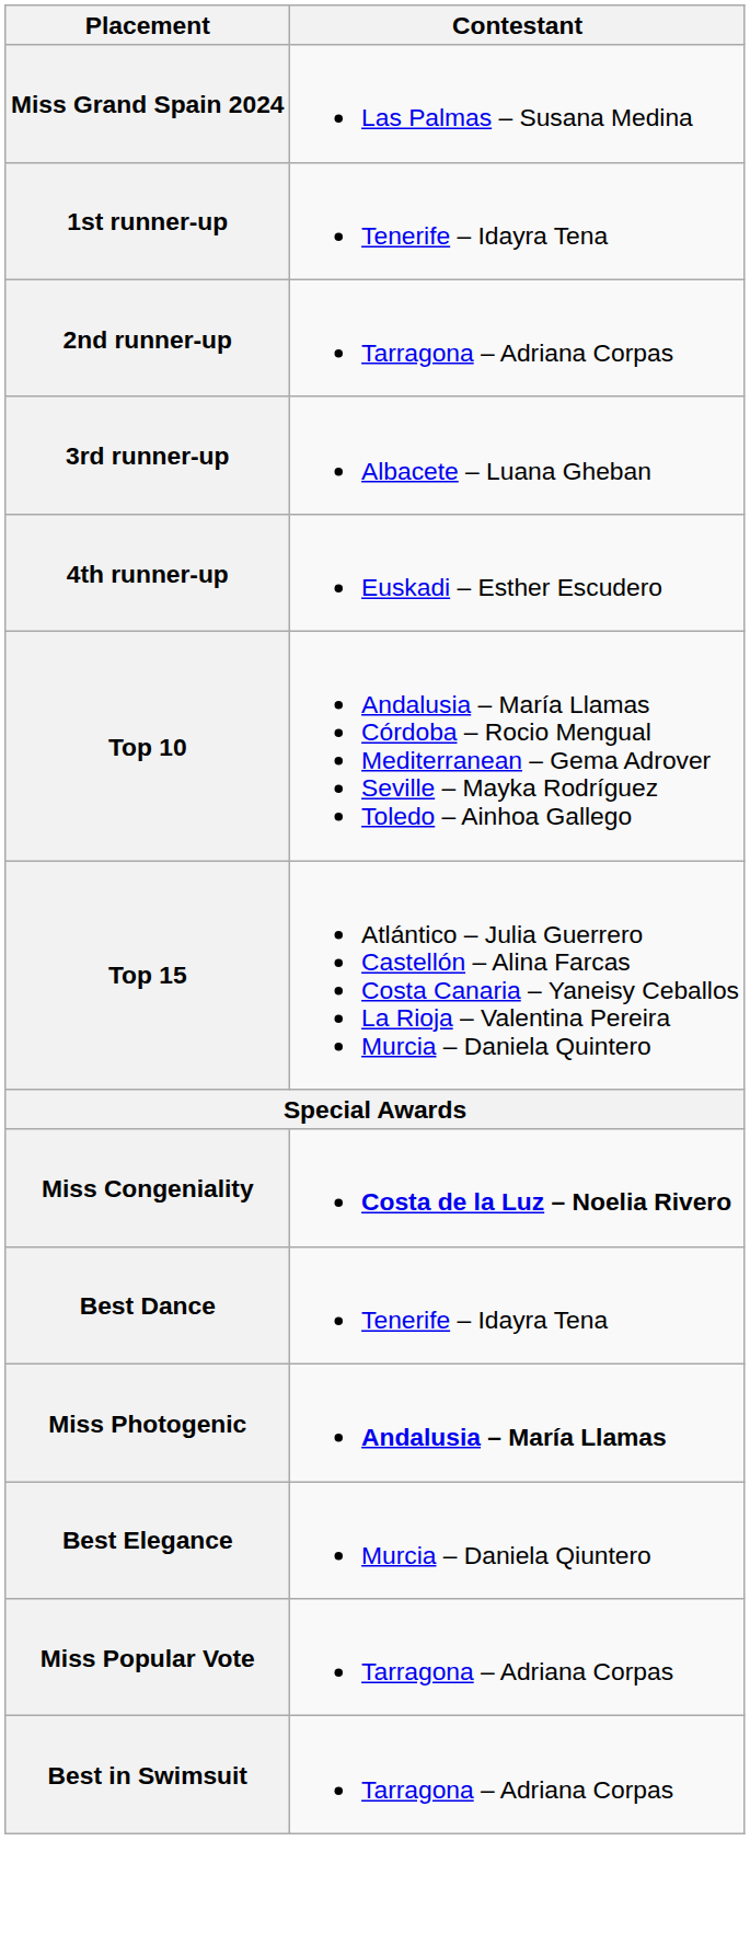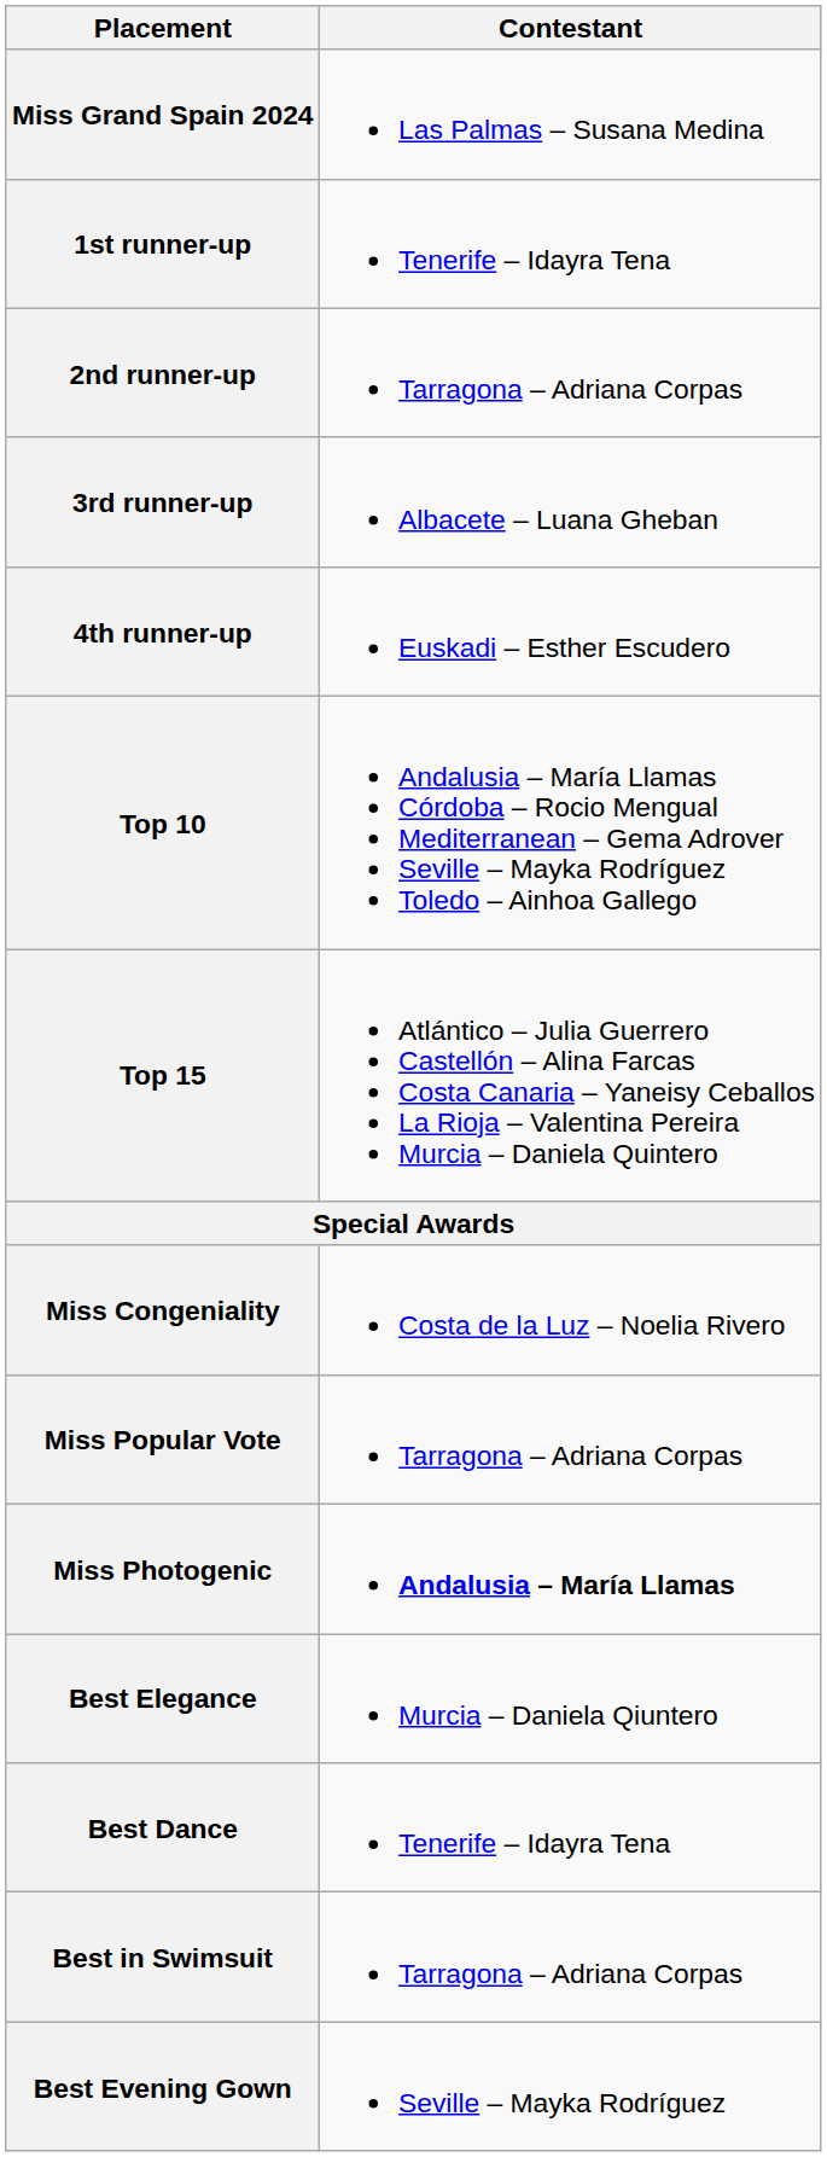Miss Congeniality | Contestant: bold -> normal
rows swapped: Miss Popular Vote <-> Best Dance
+ row: Best Evening Gown | Seville – Mayka Rodríguez
